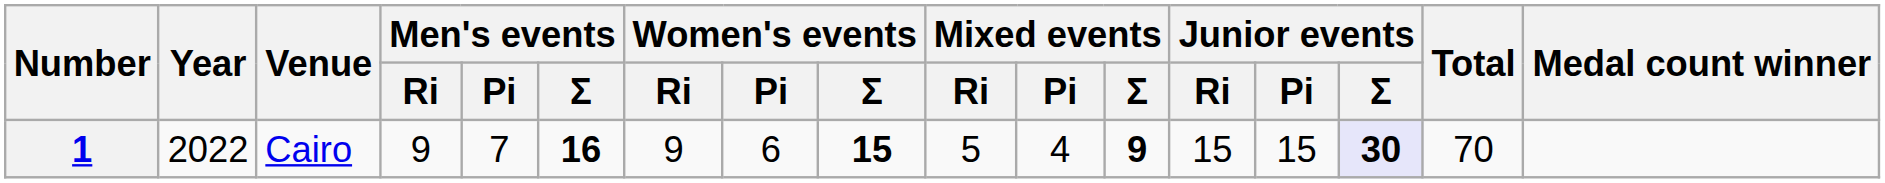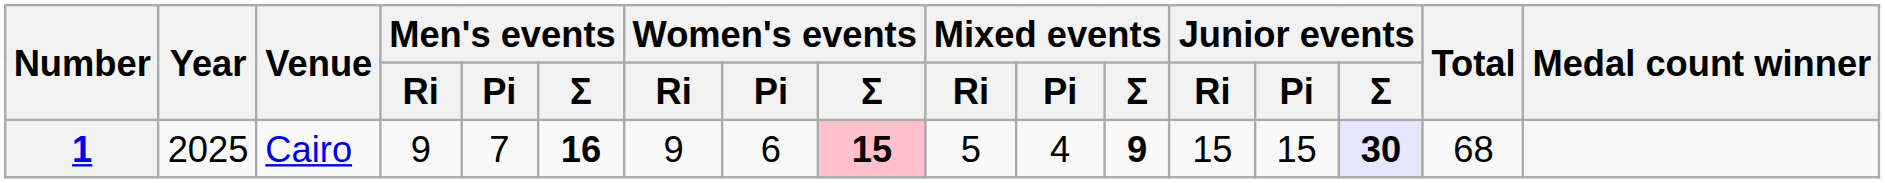1 | Year: 2022 -> 2025
1 | Women's events / Σ: no background -> pink background
1 | Total: 70 -> 68
